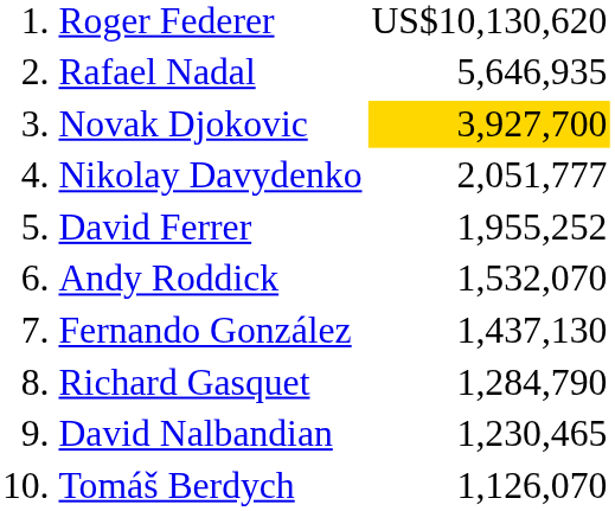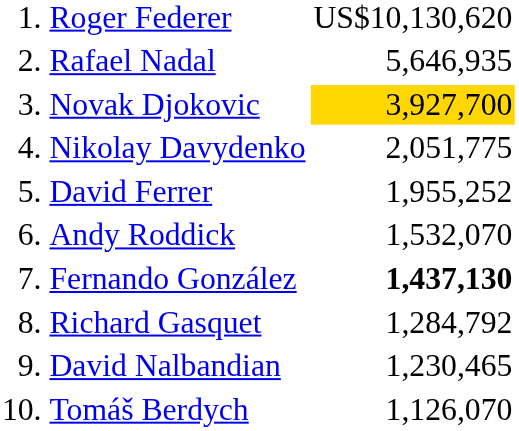Nikolay Davydenko | column 3: 2,051,777 -> 2,051,775
Fernando González | column 3: normal -> bold
Richard Gasquet | column 3: 1,284,790 -> 1,284,792
